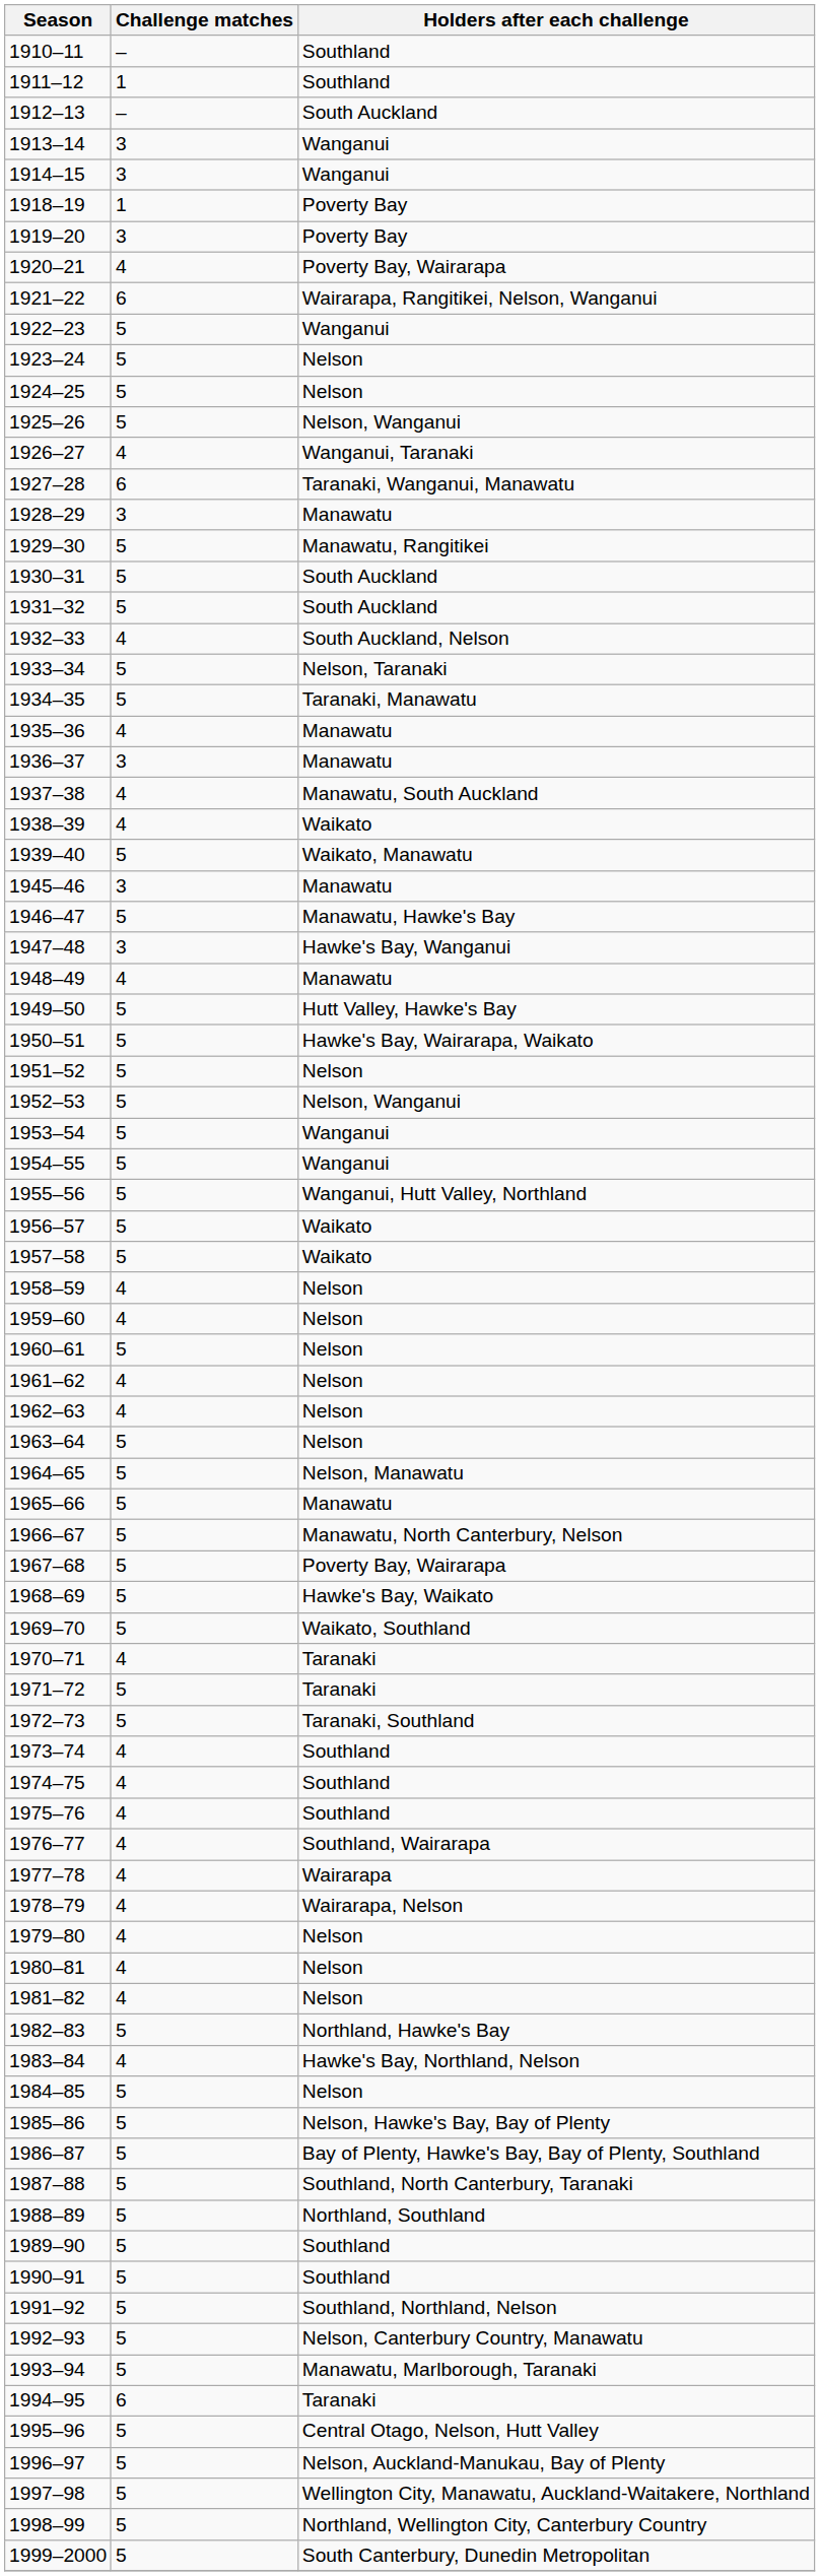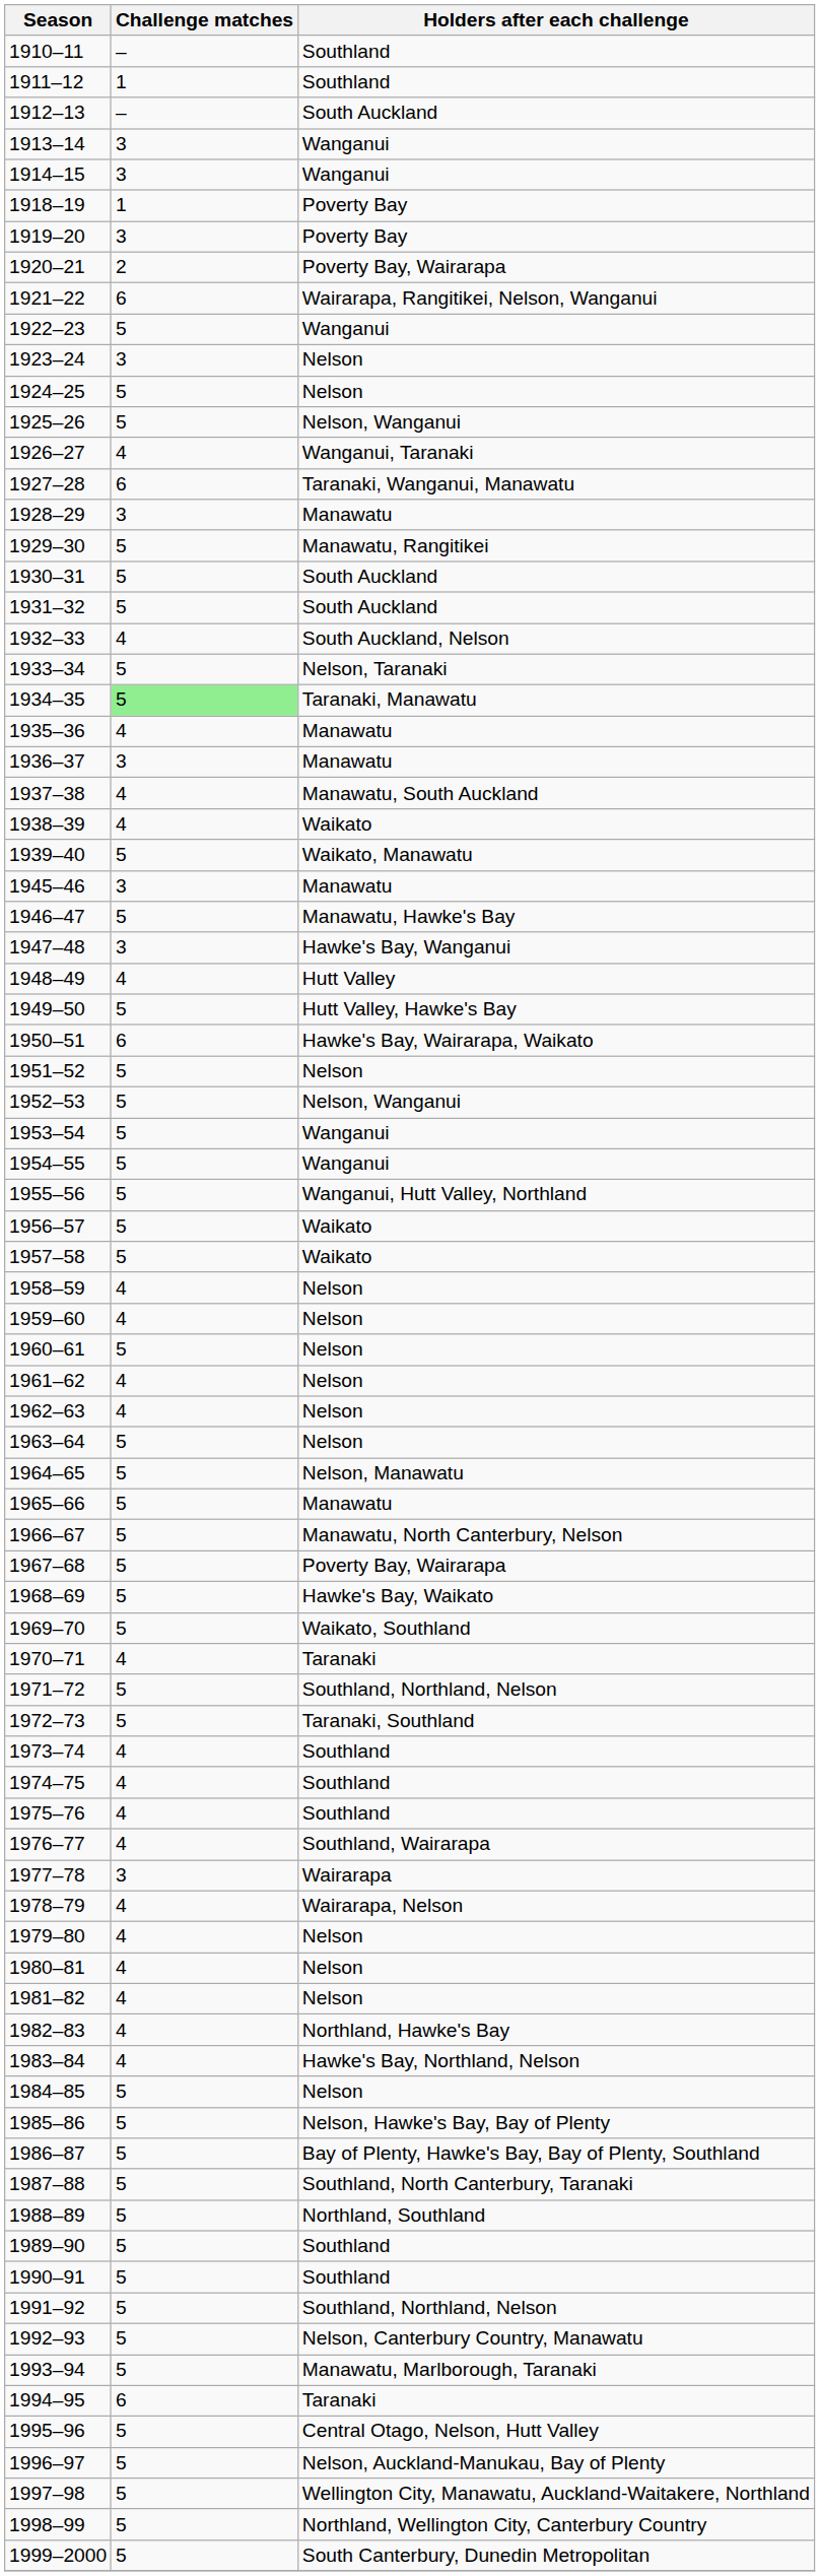1920–21 | Challenge matches: 4 -> 2
1923–24 | Challenge matches: 5 -> 3
1934–35 | Challenge matches: no background -> lightgreen background
1948–49 | Holders after each challenge: Manawatu -> Hutt Valley
1950–51 | Challenge matches: 5 -> 6
1971–72 | Holders after each challenge: Taranaki -> Southland, Northland, Nelson
1977–78 | Challenge matches: 4 -> 3
1982–83 | Challenge matches: 5 -> 4
